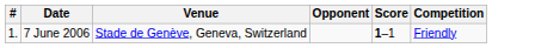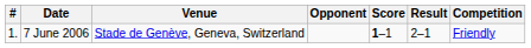+ column: Result | 2–1
